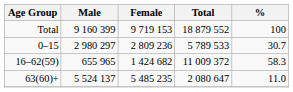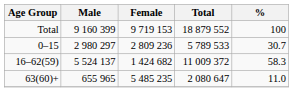16–62(59) | Male: 655 965 -> 5 524 137
63(60)+ | Male: 5 524 137 -> 655 965
